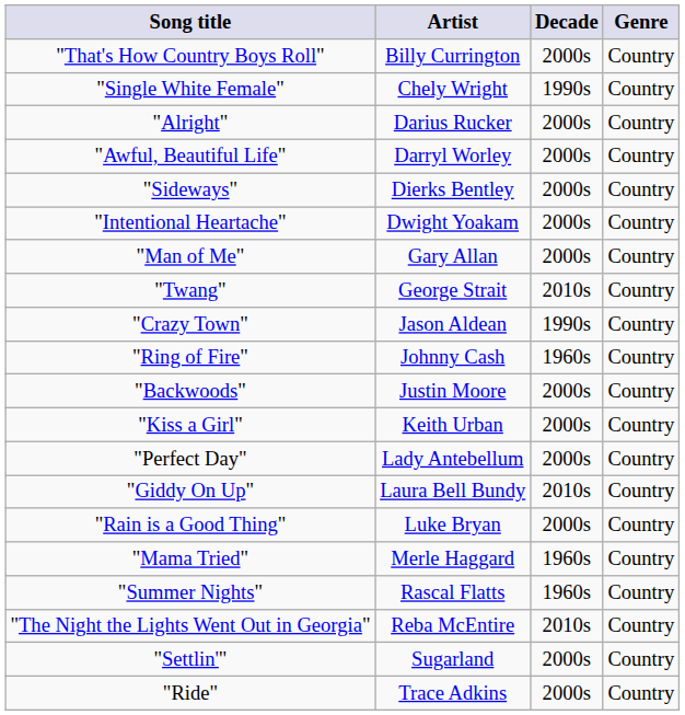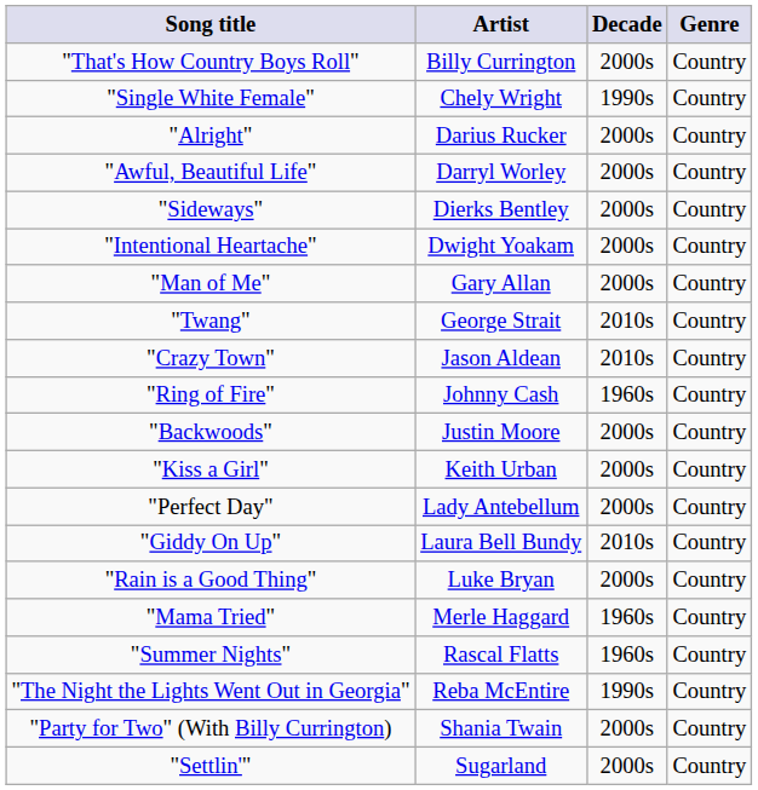"Crazy Town" | Decade: 1990s -> 2010s
"The Night the Lights Went Out in Georgia" | Decade: 2010s -> 1990s
+ row: "Party for Two" (With Billy Currington) | Shania Twain | 2000s | Country
- row: "Ride" | Trace Adkins | 2000s | Country
